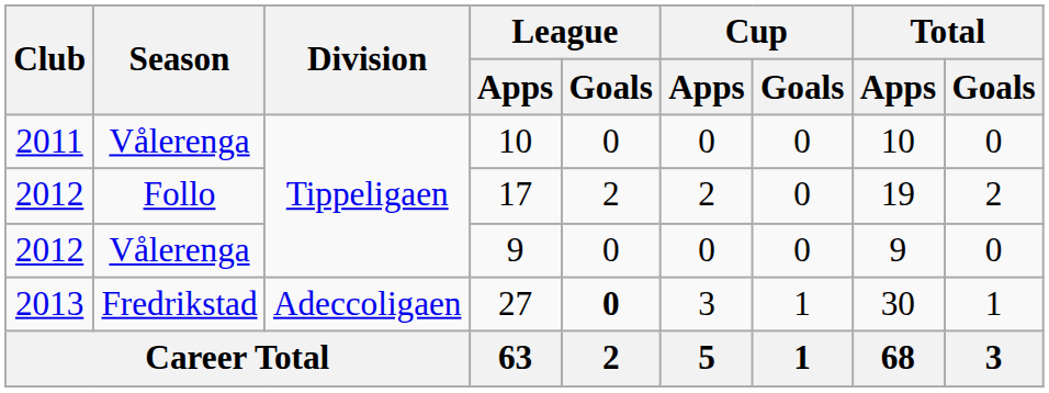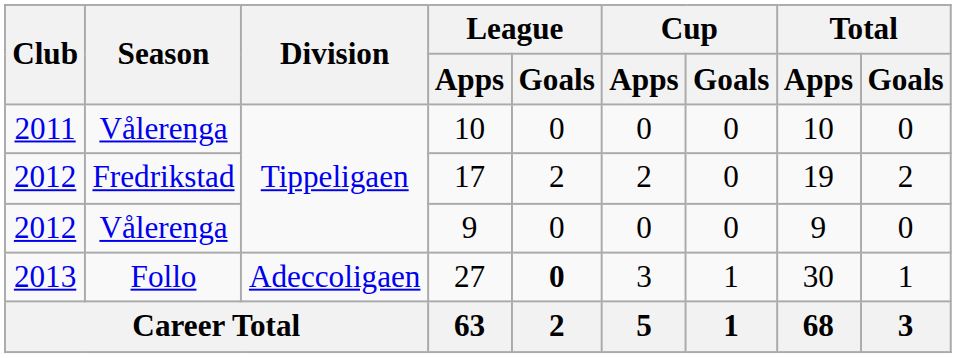17 | Season: Follo -> Fredrikstad
27 | Season: Fredrikstad -> Follo
